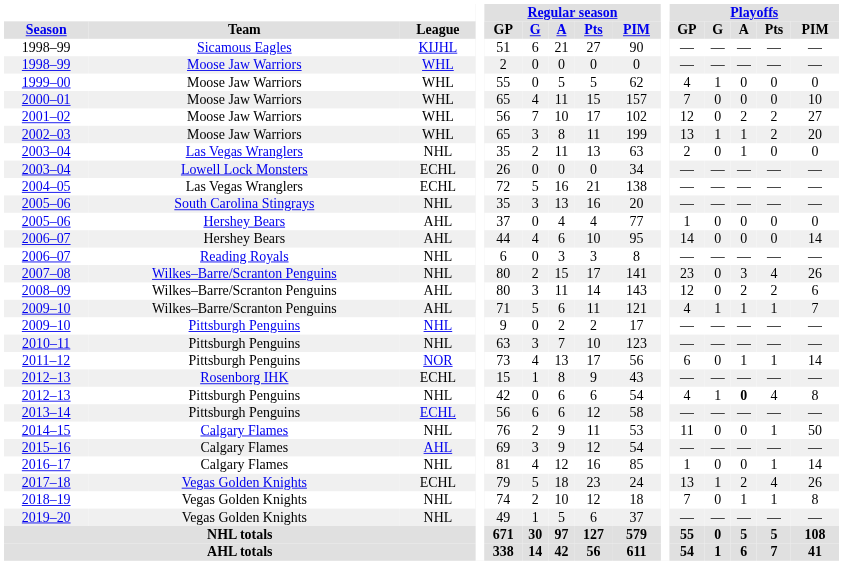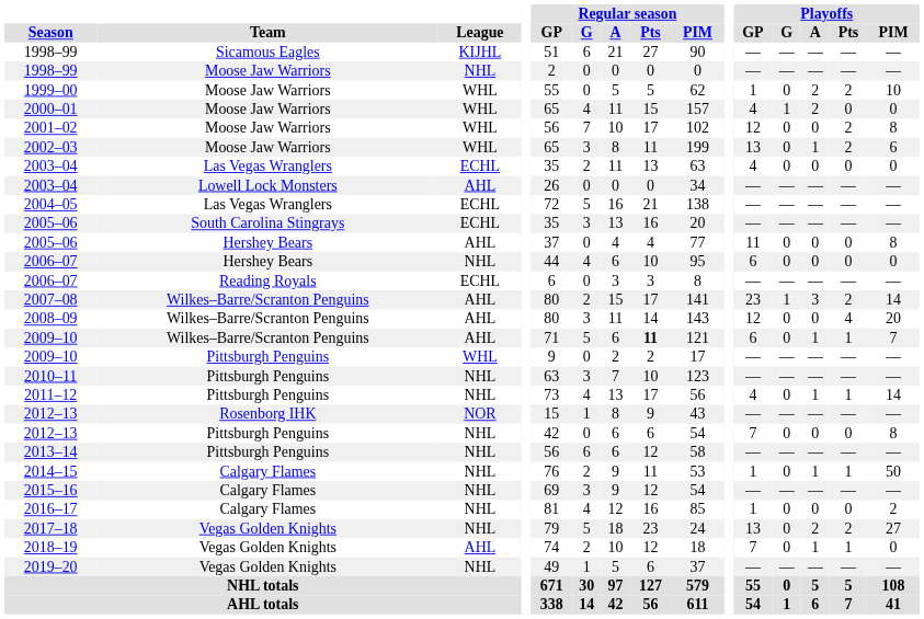1998–99 / Moose Jaw Warriors | League: WHL -> NHL
1999–00 | Playoffs / GP: 4 -> 1
1999–00 | Playoffs / G: 1 -> 0
1999–00 | Playoffs / A: 0 -> 2
1999–00 | Playoffs / Pts: 0 -> 2
1999–00 | Playoffs / PIM: 0 -> 10
2000–01 | Playoffs / GP: 7 -> 4
2000–01 | Playoffs / G: 0 -> 1
2000–01 | Playoffs / A: 0 -> 2
2000–01 | Playoffs / PIM: 10 -> 0
2001–02 | Playoffs / A: 2 -> 0
2001–02 | Playoffs / PIM: 27 -> 8
2002–03 | Playoffs / G: 1 -> 0
2002–03 | Playoffs / PIM: 20 -> 6
2003–04 / Las Vegas Wranglers | League: NHL -> ECHL
2003–04 / Las Vegas Wranglers | Playoffs / GP: 2 -> 4
2003–04 / Las Vegas Wranglers | Playoffs / A: 1 -> 0
2003–04 / Lowell Lock Monsters | League: ECHL -> AHL
2005–06 / South Carolina Stingrays | League: NHL -> ECHL
2005–06 / Hershey Bears | Playoffs / GP: 1 -> 11
2005–06 / Hershey Bears | Playoffs / PIM: 0 -> 8
2006–07 / Hershey Bears | League: AHL -> NHL
2006–07 / Hershey Bears | Playoffs / GP: 14 -> 6
2006–07 / Hershey Bears | Playoffs / PIM: 14 -> 0
2006–07 / Reading Royals | League: NHL -> ECHL
2007–08 | League: NHL -> AHL
2007–08 | Playoffs / G: 0 -> 1
2007–08 | Playoffs / Pts: 4 -> 2
2007–08 | Playoffs / PIM: 26 -> 14
2008–09 | Playoffs / A: 2 -> 0
2008–09 | Playoffs / Pts: 2 -> 4
2008–09 | Playoffs / PIM: 6 -> 20
2009–10 / Wilkes–Barre/Scranton Penguins | Regular season / Pts: normal -> bold
2009–10 / Wilkes–Barre/Scranton Penguins | Playoffs / GP: 4 -> 6
2009–10 / Wilkes–Barre/Scranton Penguins | Playoffs / G: 1 -> 0
2009–10 / Pittsburgh Penguins | League: NHL -> WHL
2011–12 | League: NOR -> NHL
2011–12 | Playoffs / GP: 6 -> 4
2012–13 / Rosenborg IHK | League: ECHL -> NOR
2012–13 / Pittsburgh Penguins | Playoffs / GP: 4 -> 7
2012–13 / Pittsburgh Penguins | Playoffs / G: 1 -> 0
2012–13 / Pittsburgh Penguins | Playoffs / A: bold -> normal
2012–13 / Pittsburgh Penguins | Playoffs / Pts: 4 -> 0
2013–14 | League: ECHL -> NHL
2014–15 | Playoffs / GP: 11 -> 1
2014–15 | Playoffs / A: 0 -> 1
2015–16 | League: AHL -> NHL
2016–17 | Playoffs / Pts: 1 -> 0
2016–17 | Playoffs / PIM: 14 -> 2
2017–18 | League: ECHL -> NHL
2017–18 | Playoffs / G: 1 -> 0
2017–18 | Playoffs / Pts: 4 -> 2
2017–18 | Playoffs / PIM: 26 -> 27
2018–19 | League: NHL -> AHL
2018–19 | Playoffs / PIM: 8 -> 0
